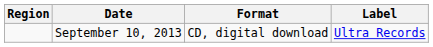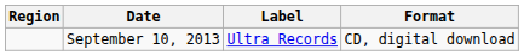columns swapped: Label <-> Format
